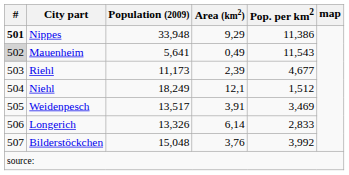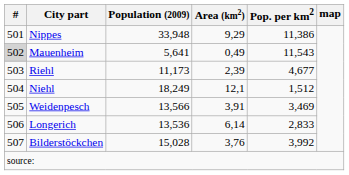Nippes | #: bold -> normal
Weidenpesch | Population (2009): 13,517 -> 13,566
Longerich | Population (2009): 13,326 -> 13,536
Bilderstöckchen | Population (2009): 15,048 -> 15,028
